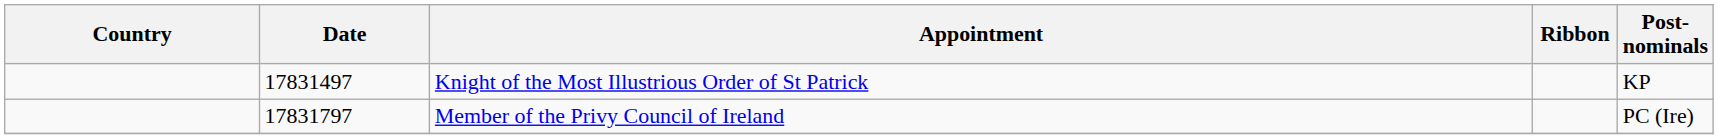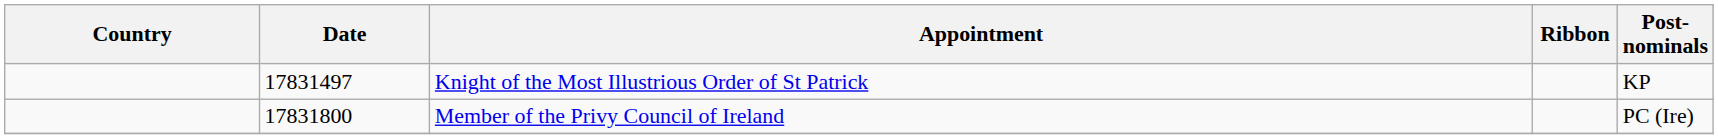Member of the Privy Council of Ireland | Date: 17831797 -> 17831800
